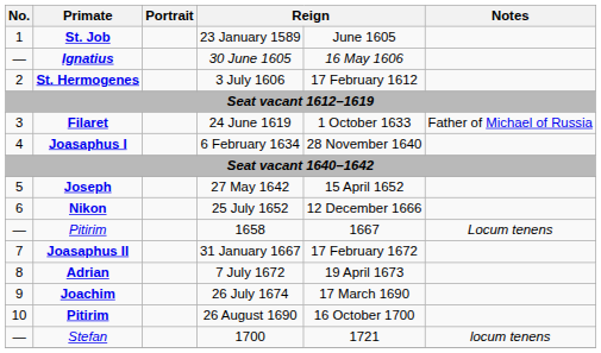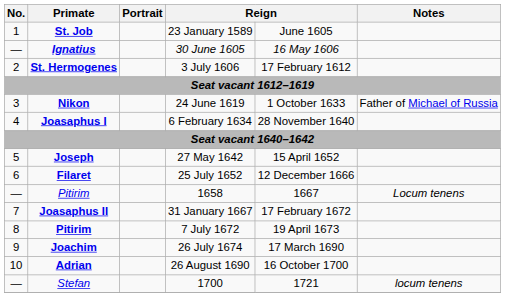24 June 1619 | Primate: Filaret -> Nikon
25 July 1652 | Primate: Nikon -> Filaret
7 July 1672 | Primate: Adrian -> Pitirim
26 August 1690 | Primate: Pitirim -> Adrian
